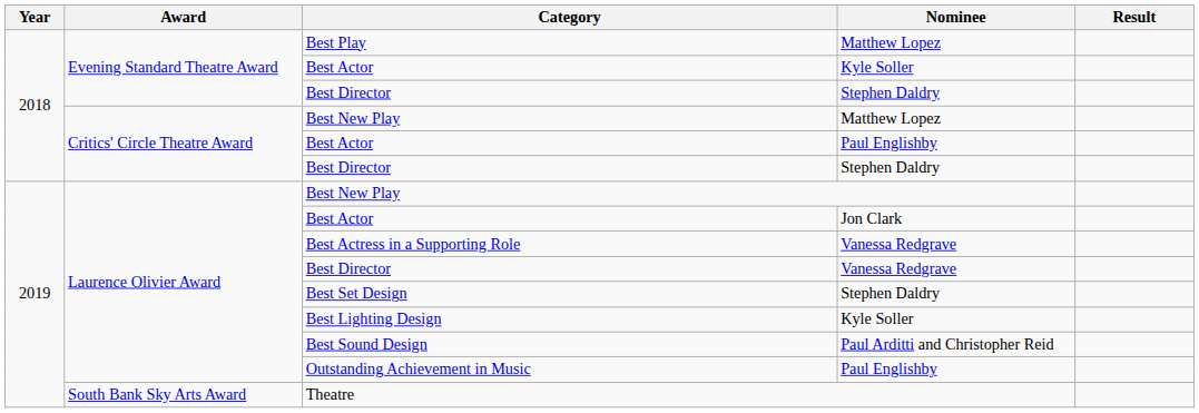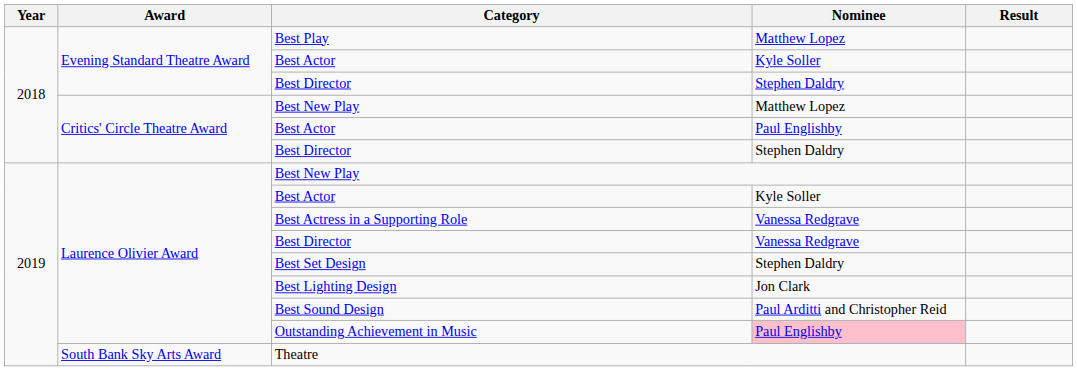Laurence Olivier Award / Best Actor | Nominee: Jon Clark -> Kyle Soller
Best Lighting Design | Nominee: Kyle Soller -> Jon Clark
Outstanding Achievement in Music | Nominee: no background -> pink background
